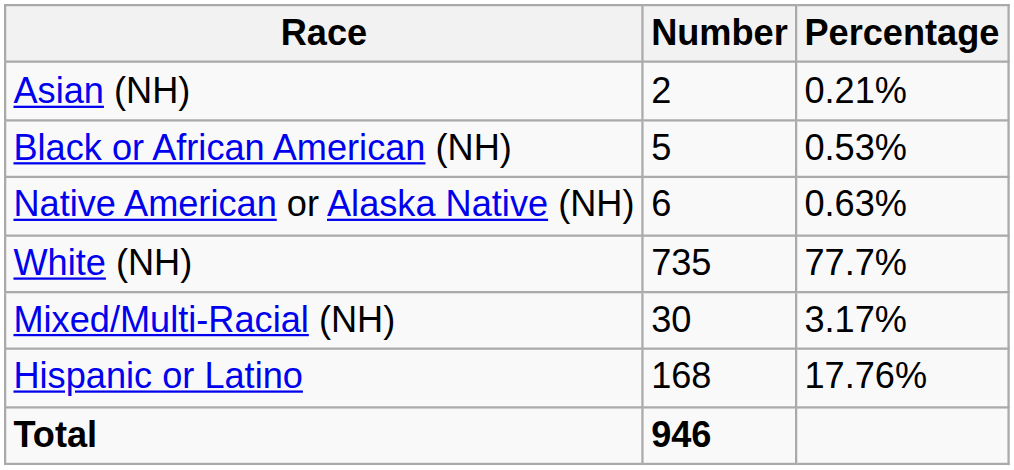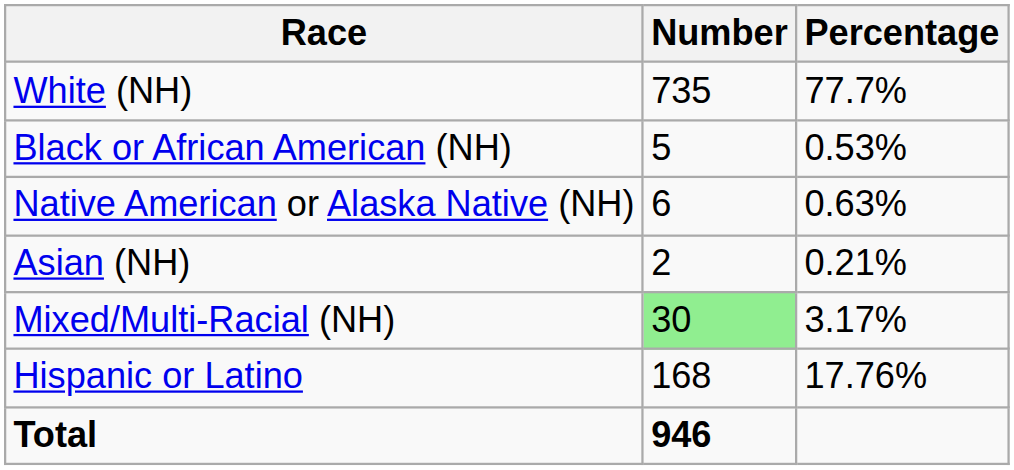rows swapped: White (NH) <-> Asian (NH)
Mixed/Multi-Racial (NH) | Number: no background -> lightgreen background
